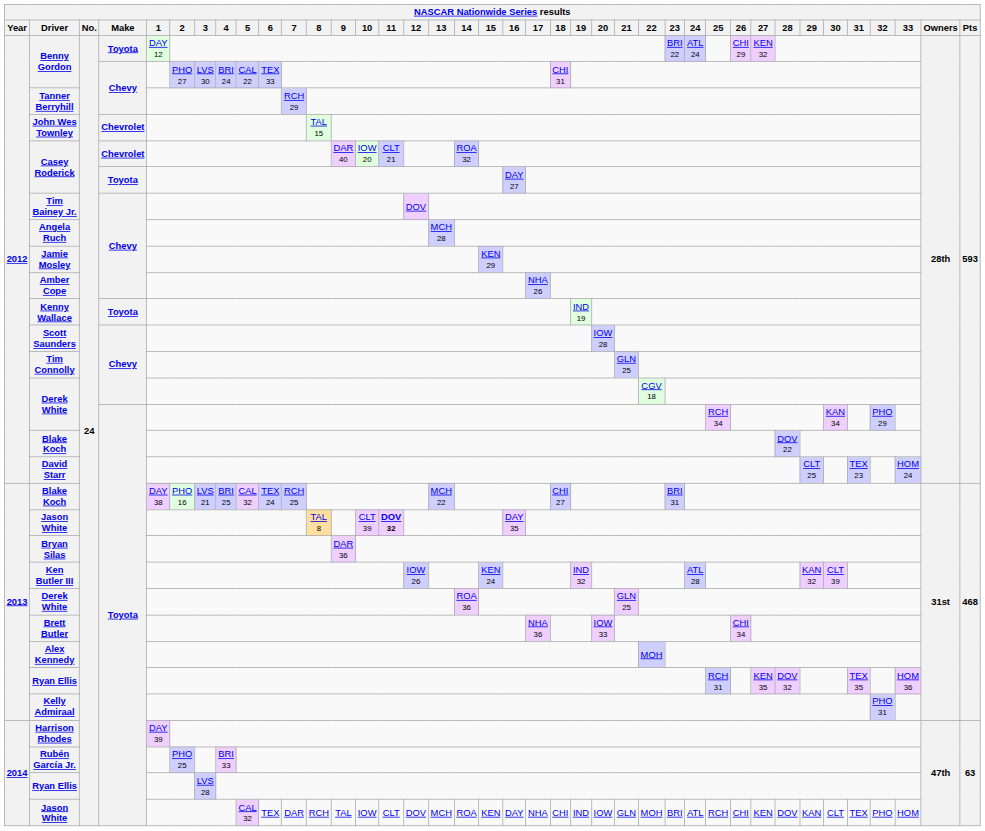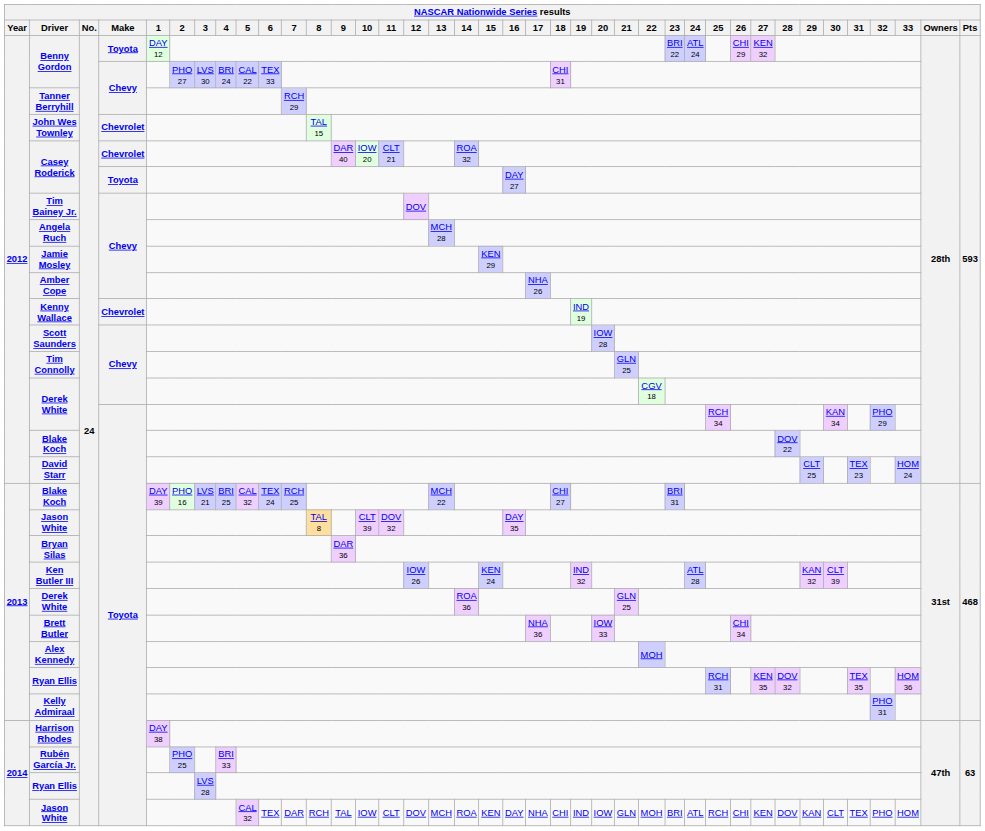Kenny Wallace | Make: Toyota -> Chevrolet
2013 / Blake Koch | 1: DAY 38 -> DAY 39
2013 / Jason White | 11: bold -> normal
Harrison Rhodes | 1: DAY 39 -> DAY 38
